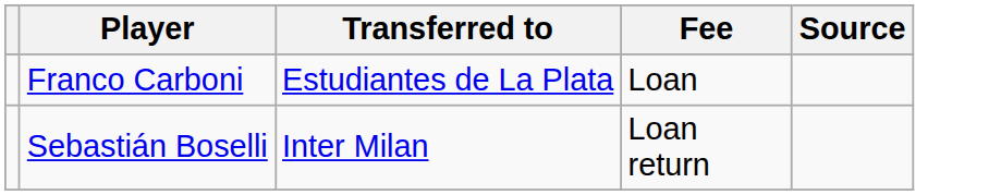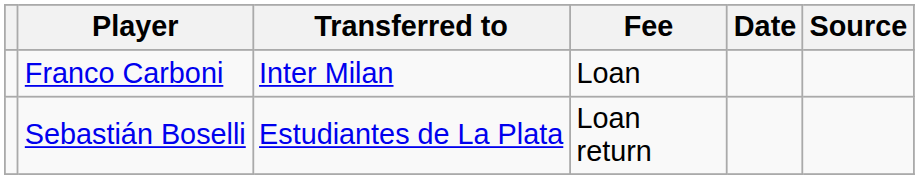+ column: Date
Franco Carboni | Transferred to: Estudiantes de La Plata -> Inter Milan
Sebastián Boselli | Transferred to: Inter Milan -> Estudiantes de La Plata
